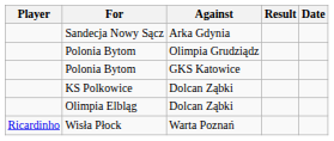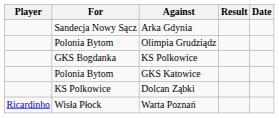+ row: GKS Bogdanka | KS Polkowice
- row: Olimpia Elbląg | Dolcan Ząbki
